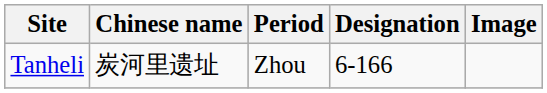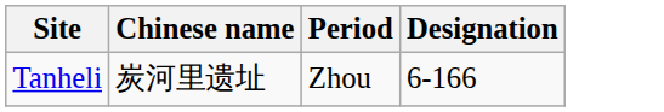- column: Image
